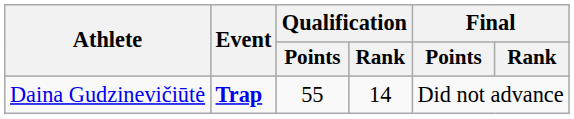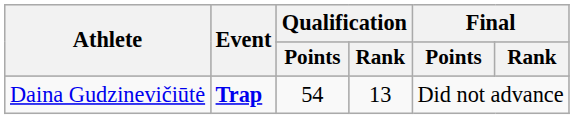Daina Gudzinevičiūtė | Qualification / Points: 55 -> 54
Daina Gudzinevičiūtė | Qualification / Rank: 14 -> 13
